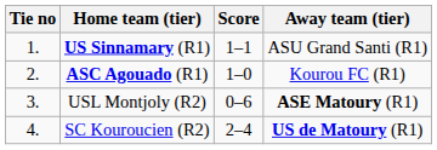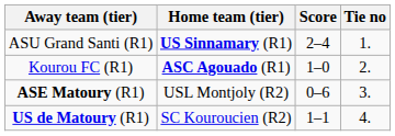columns swapped: Tie no <-> Away team (tier)
US Sinnamary (R1) | Score: 1–1 -> 2–4
SC Kouroucien (R2) | Score: 2–4 -> 1–1
